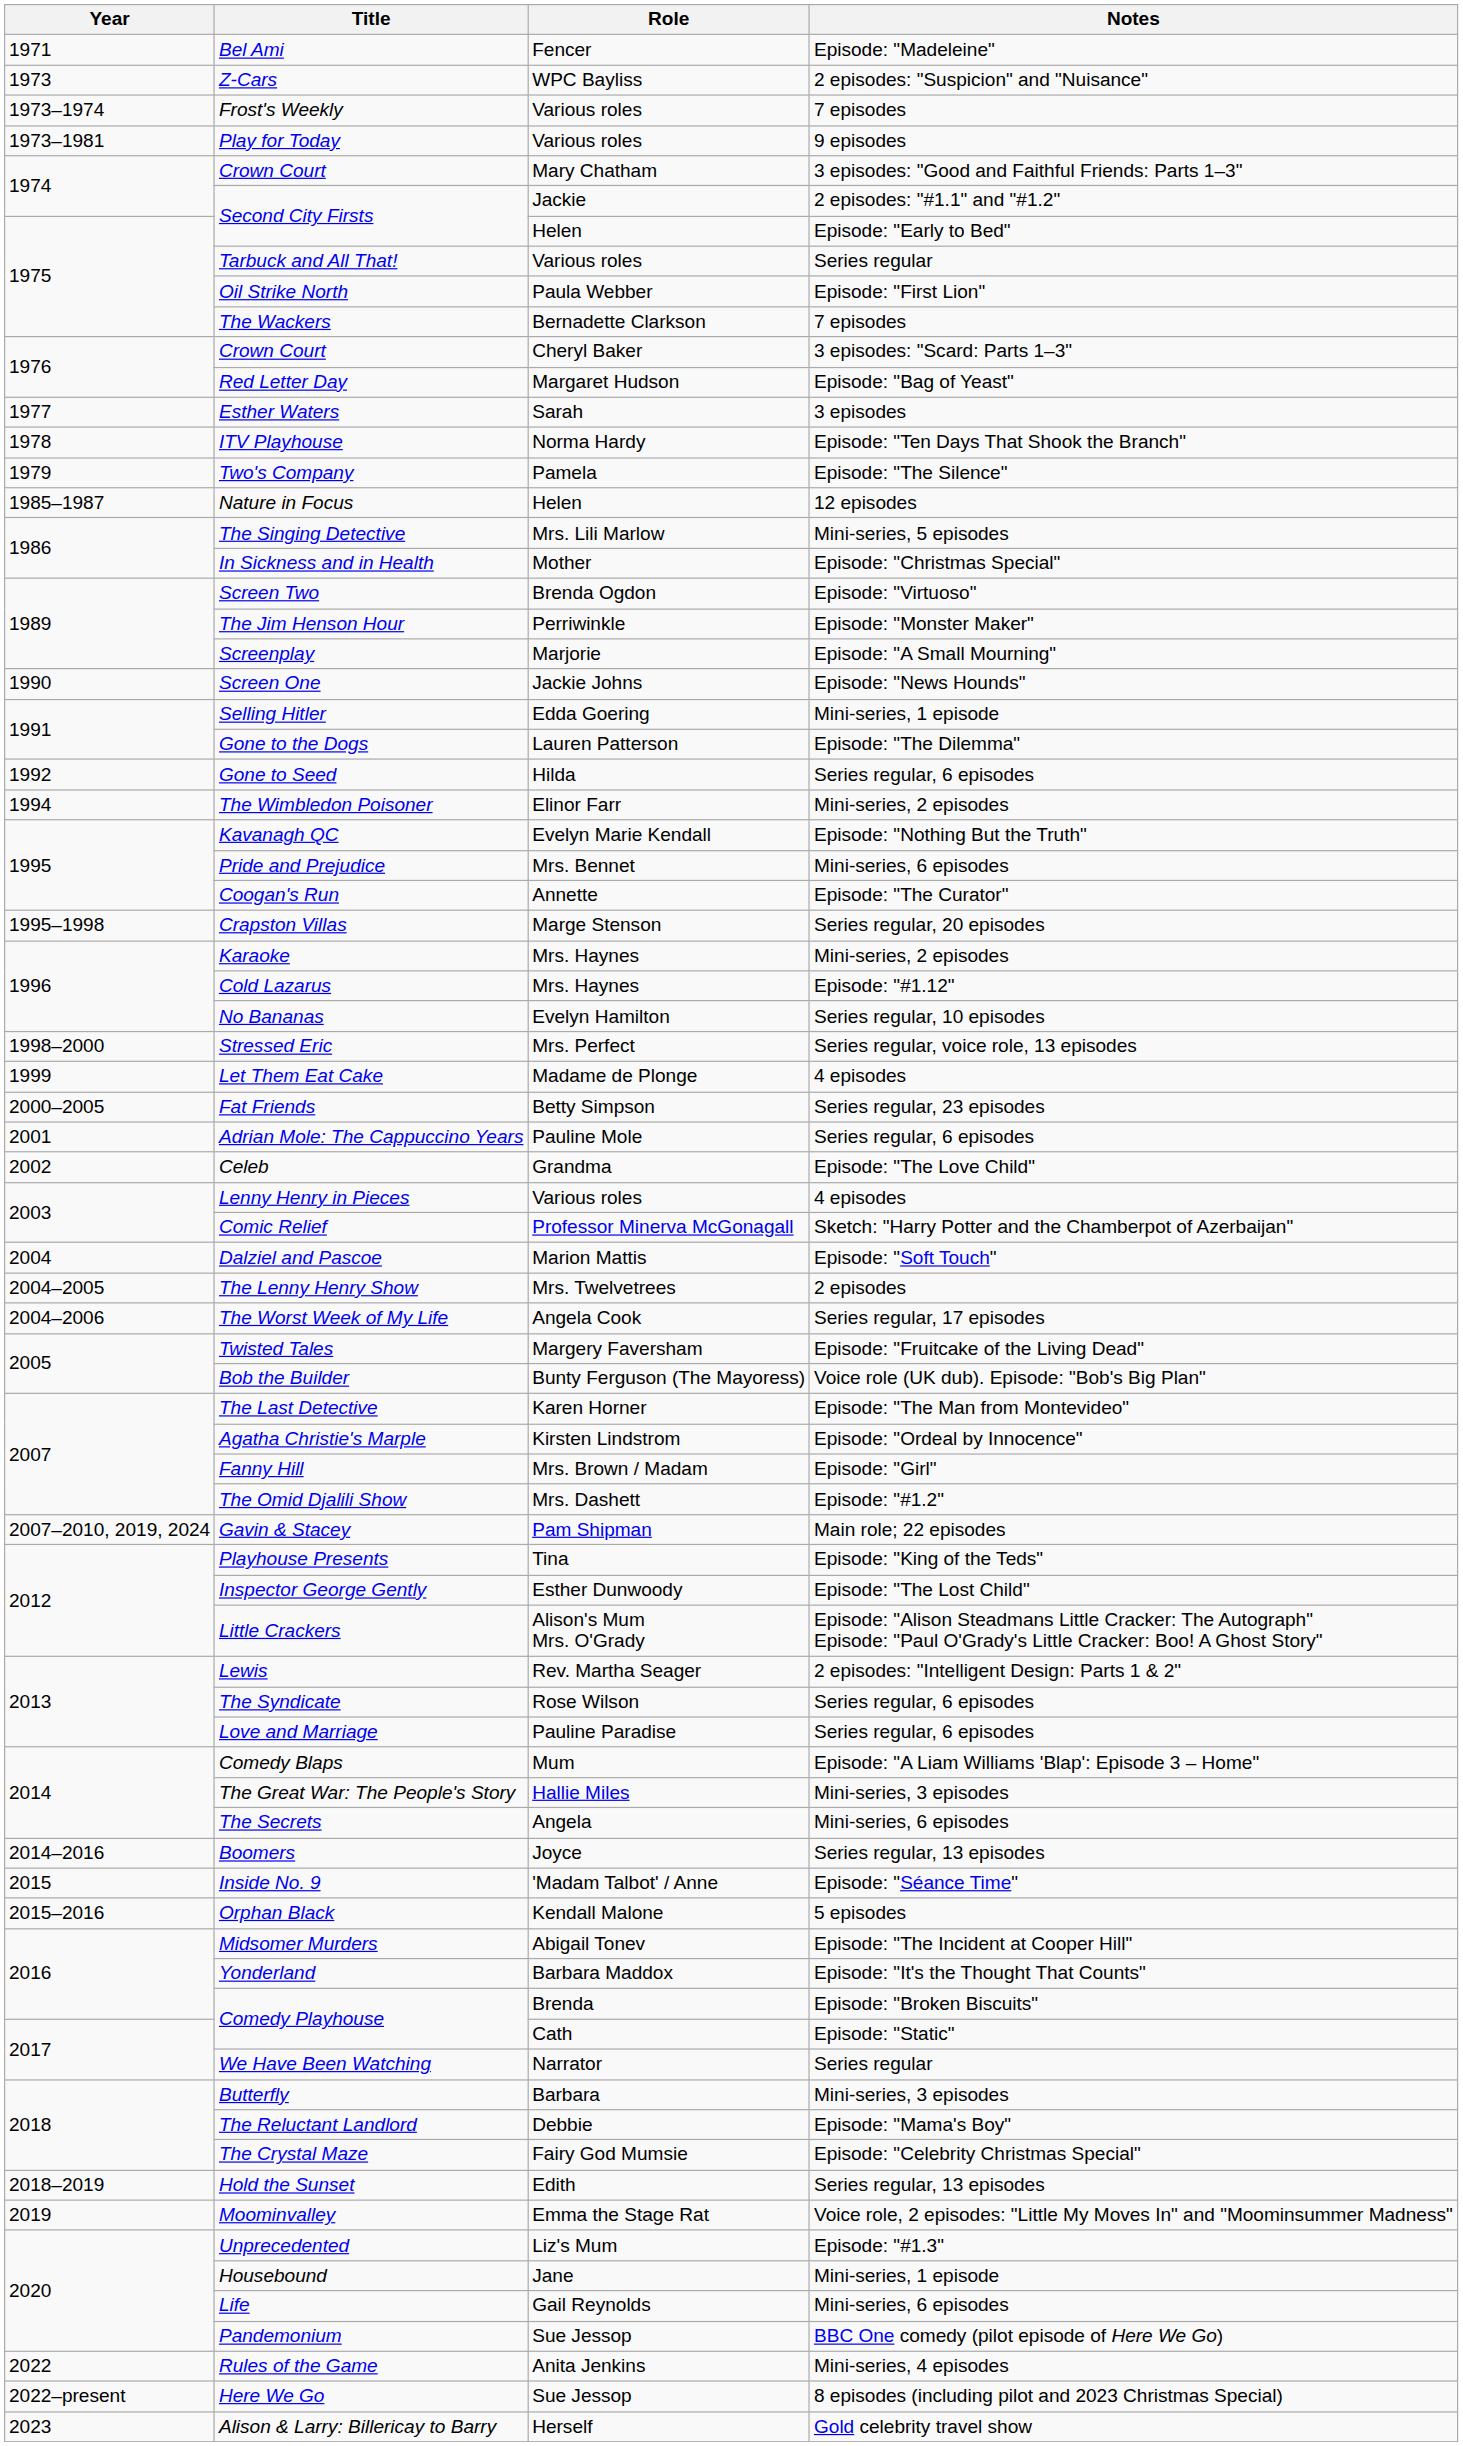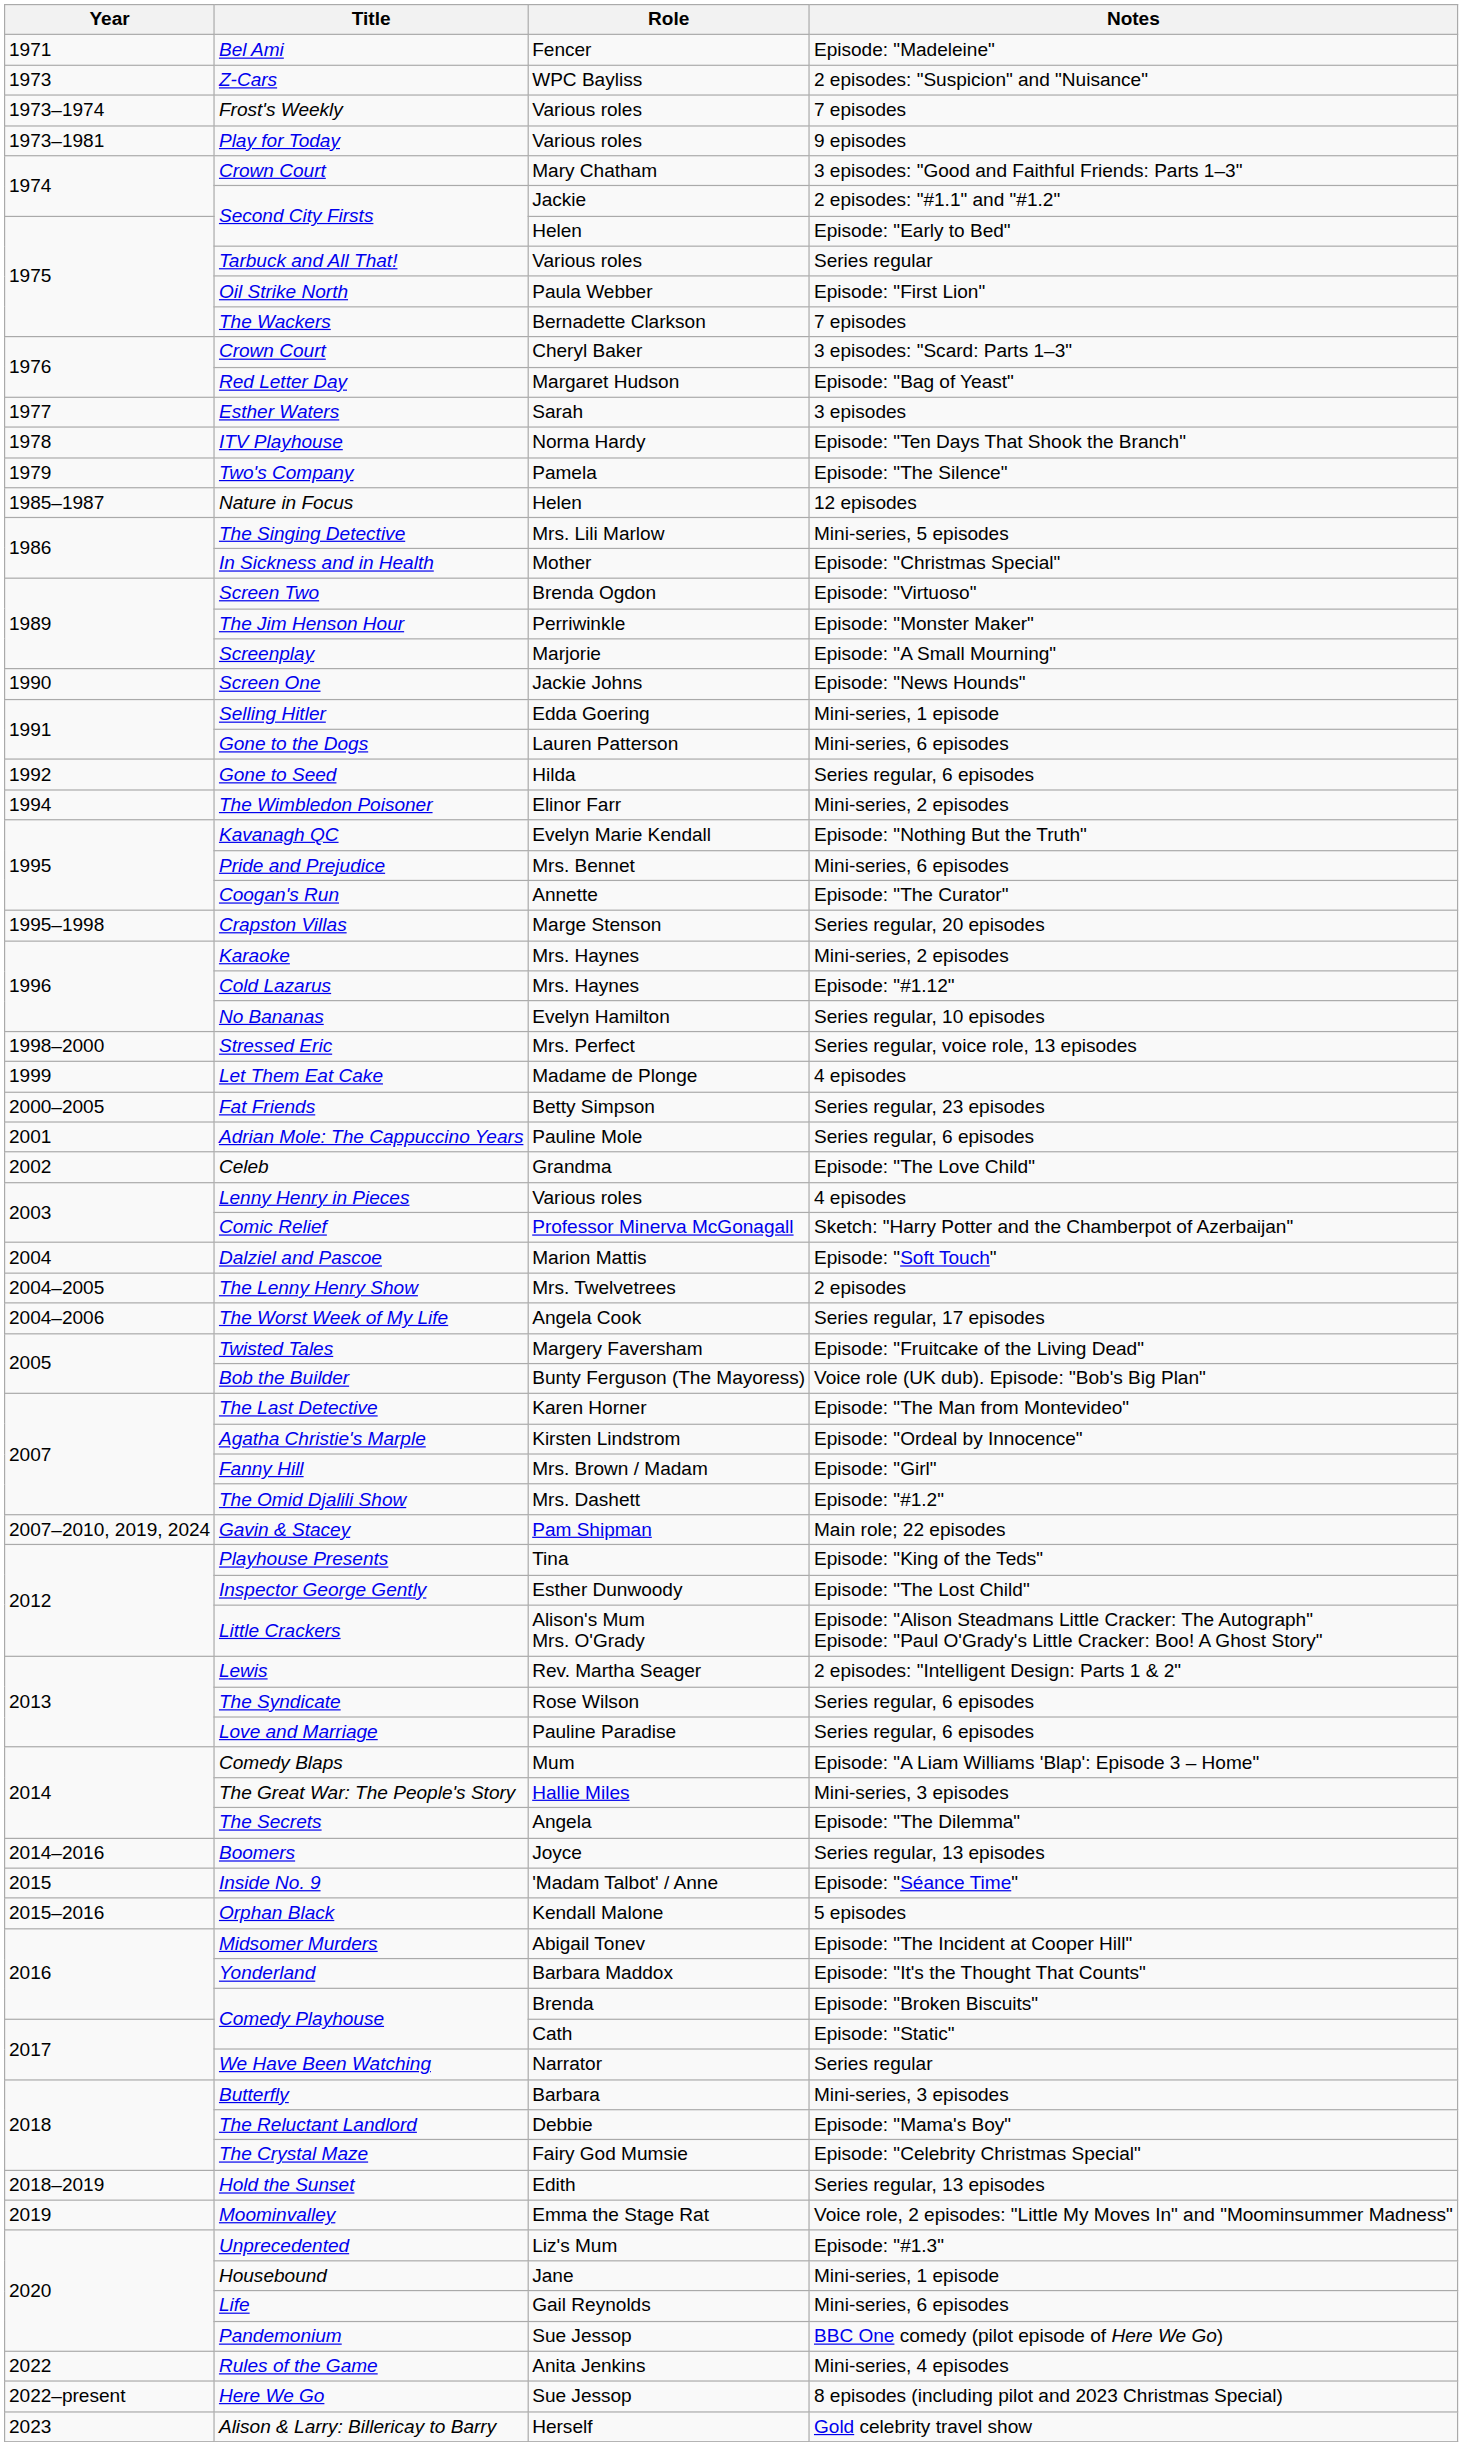Gone to the Dogs | Notes: Episode: "The Dilemma" -> Mini-series, 6 episodes
The Secrets | Notes: Mini-series, 6 episodes -> Episode: "The Dilemma"
